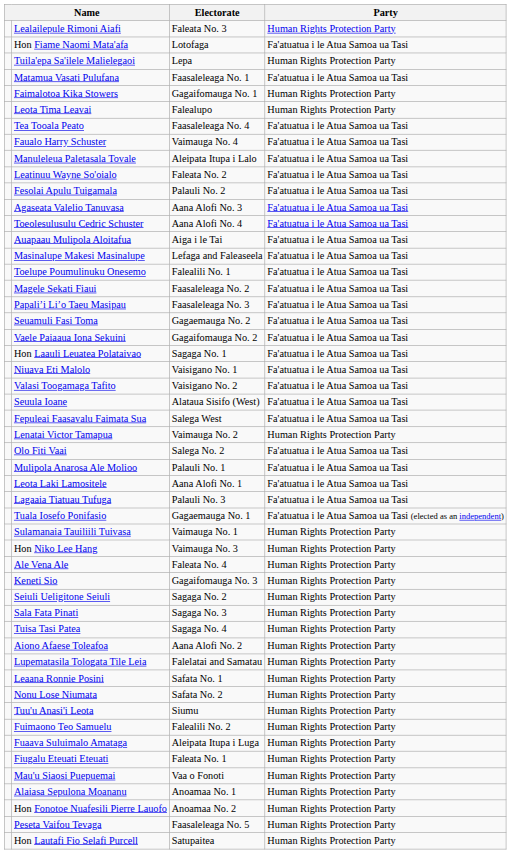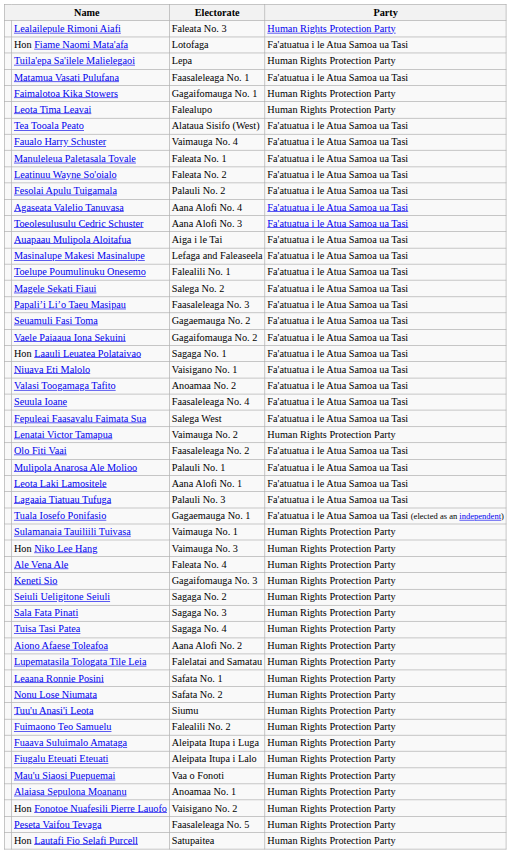Tea Tooala Peato | Electorate: Faasaleleaga No. 4 -> Alataua Sisifo (West)
Manuleleua Paletasala Tovale | Electorate: Aleipata Itupa i Lalo -> Faleata No. 1
Agaseata Valelio Tanuvasa | Electorate: Aana Alofi No. 3 -> Aana Alofi No. 4
Toeolesulusulu Cedric Schuster | Electorate: Aana Alofi No. 4 -> Aana Alofi No. 3
Magele Sekati Fiaui | Electorate: Faasaleleaga No. 2 -> Salega No. 2
Valasi Toogamaga Tafito | Electorate: Vaisigano No. 2 -> Anoamaa No. 2
Seuula Ioane | Electorate: Alataua Sisifo (West) -> Faasaleleaga No. 4
Olo Fiti Vaai | Electorate: Salega No. 2 -> Faasaleleaga No. 2
Fiugalu Eteuati Eteuati | Electorate: Faleata No. 1 -> Aleipata Itupa i Lalo
Hon Fonotoe Nuafesili Pierre Lauofo | Electorate: Anoamaa No. 2 -> Vaisigano No. 2
